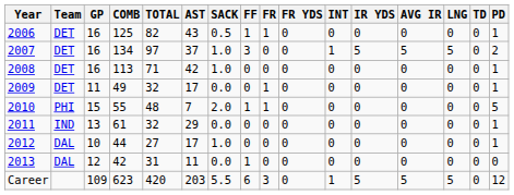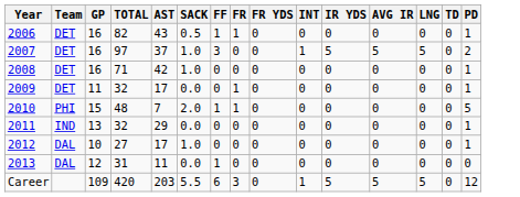- column: COMB | 125 | 134 | 113 | 49 | 55 | 61 | 44 | 42 | 623
